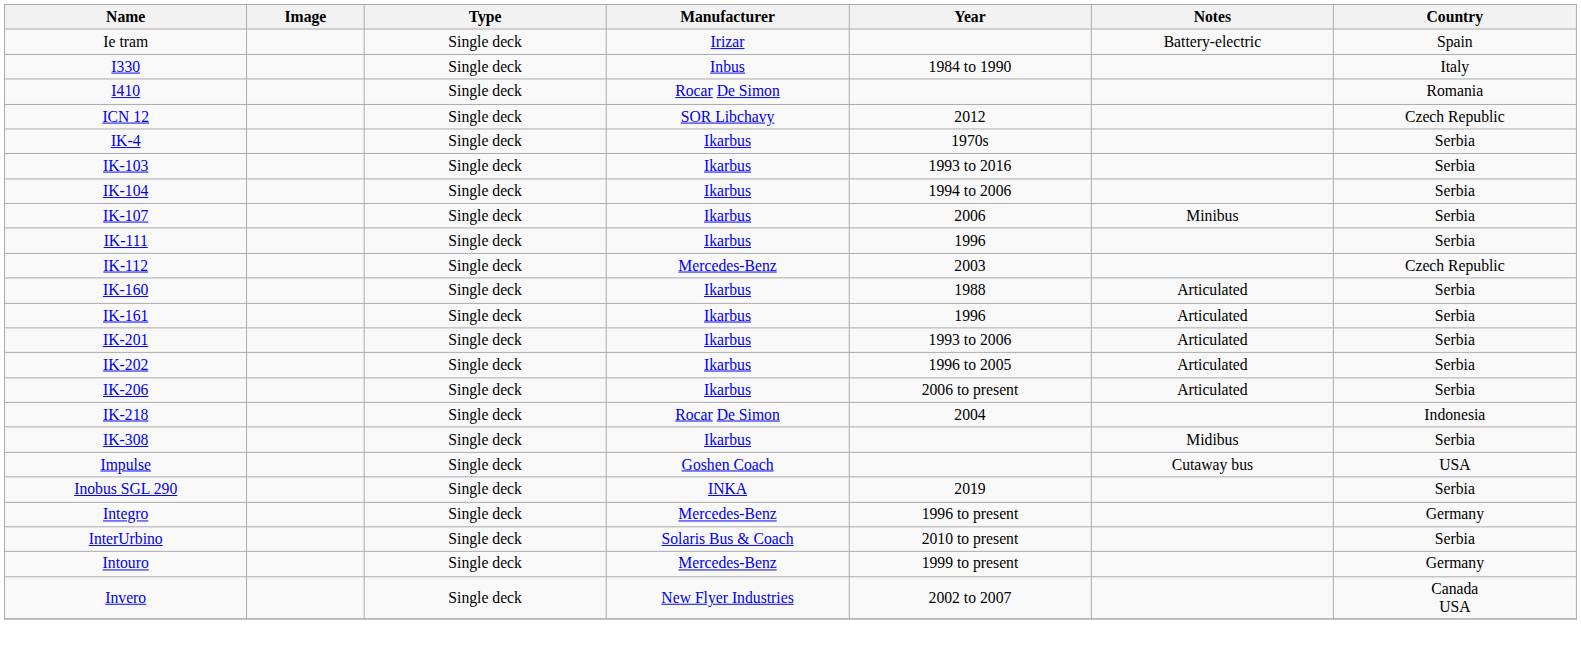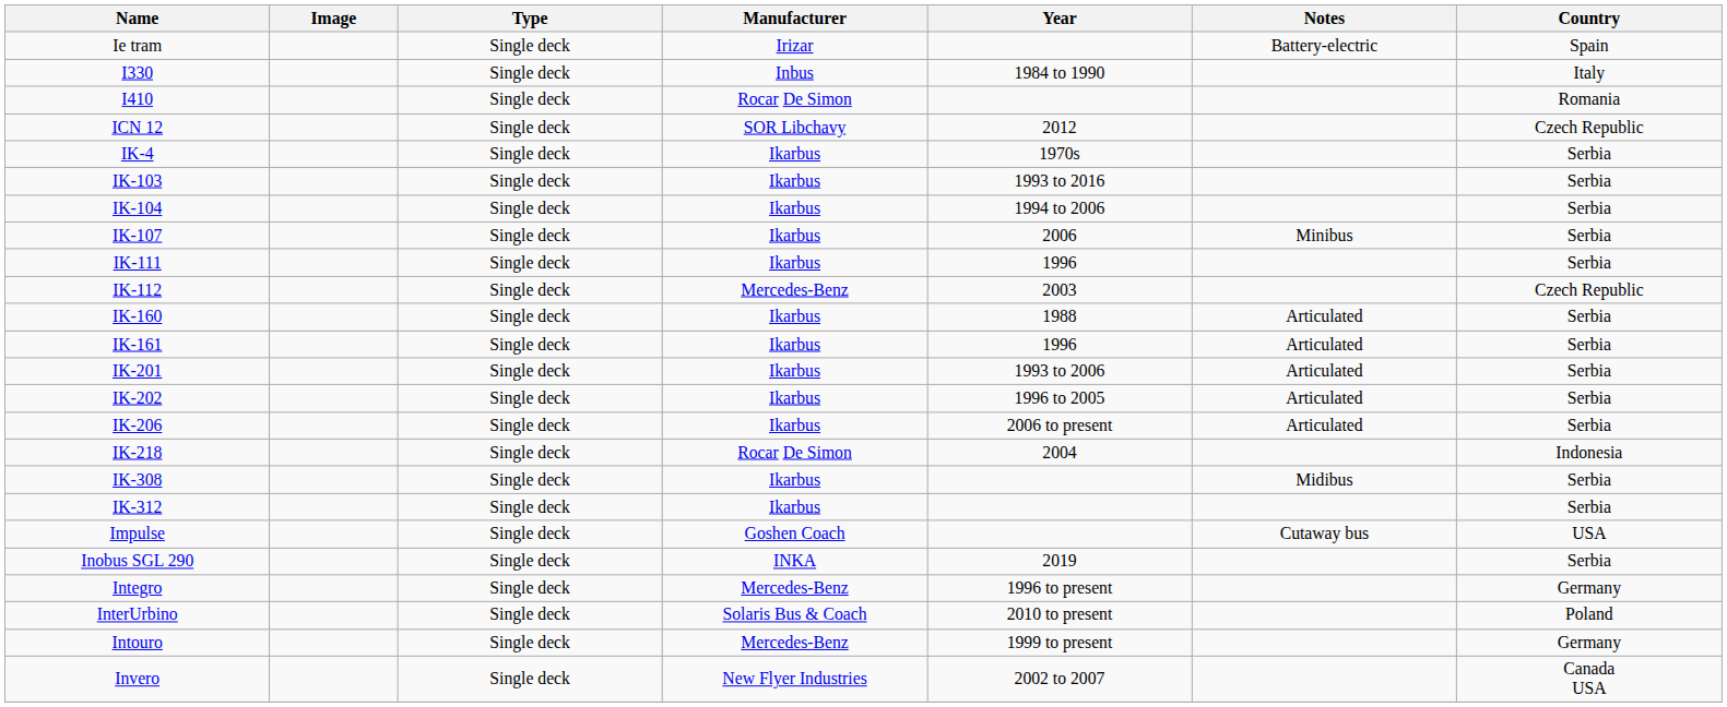+ row: IK-312 | Single deck | Ikarbus | Serbia
InterUrbino | Country: Serbia -> Poland
